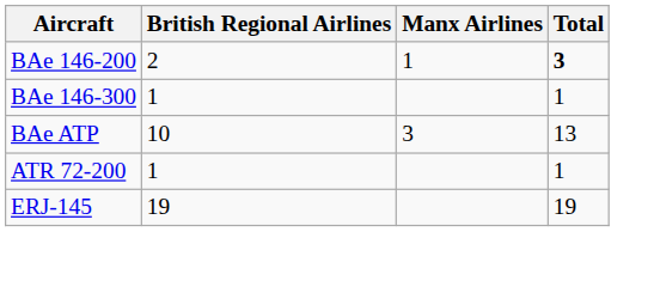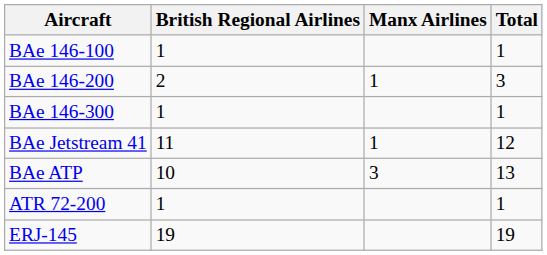+ row: BAe 146-100 | 1 | 1
BAe 146-200 | Total: bold -> normal
+ row: BAe Jetstream 41 | 11 | 1 | 12
